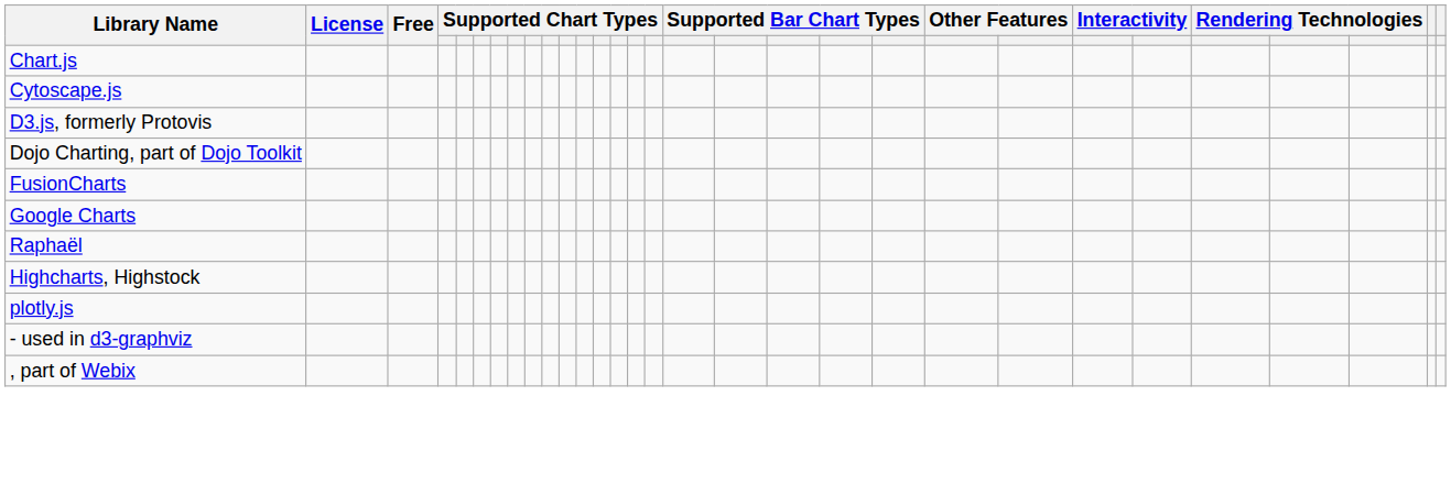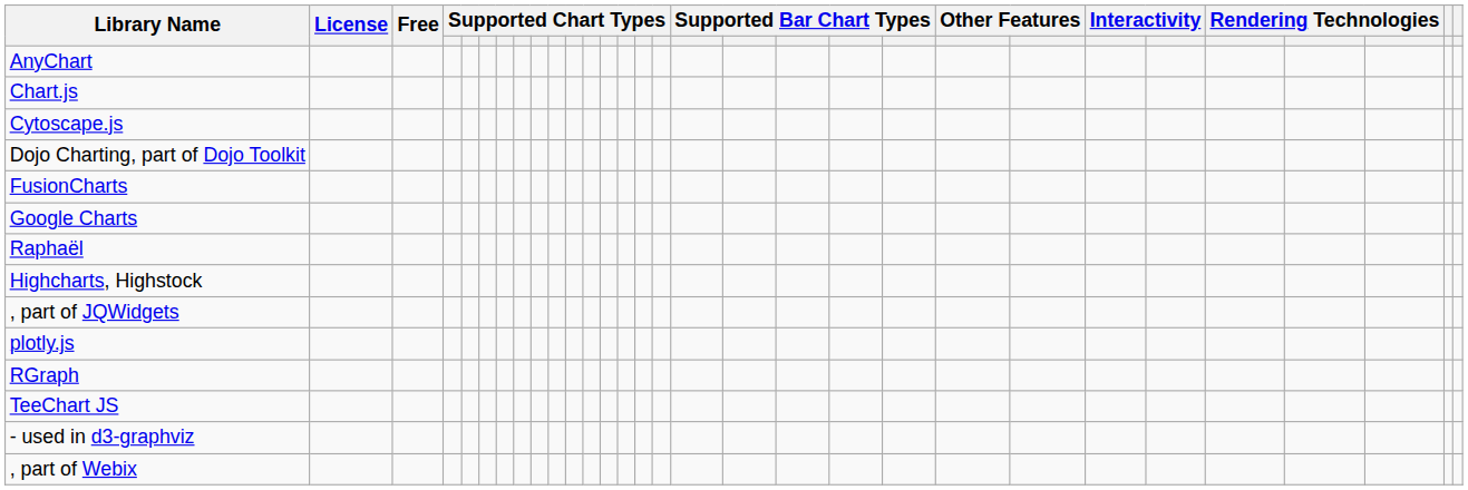+ row: AnyChart
- row: D3.js, formerly Protovis
+ row: , part of JQWidgets
+ row: RGraph
+ row: TeeChart JS
